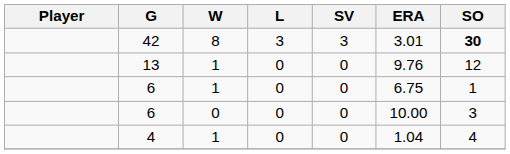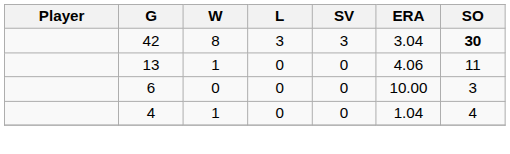42 | ERA: 3.01 -> 3.04
13 | ERA: 9.76 -> 4.06
13 | SO: 12 -> 11
- row: 6 | 1 | 0 | 0 | 6.75 | 1
